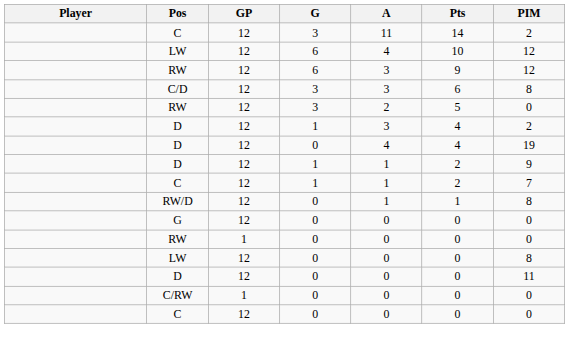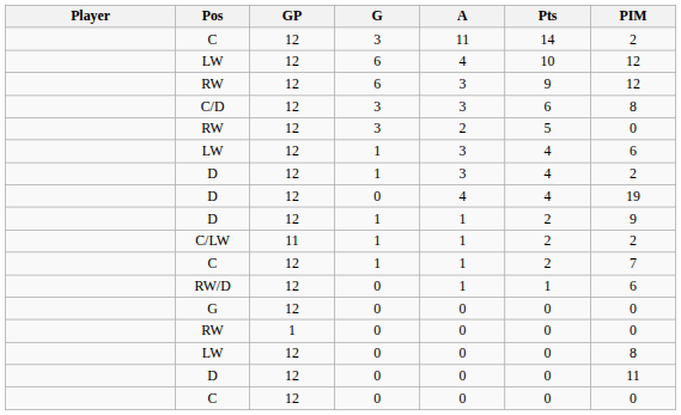+ row: LW | 12 | 1 | 3 | 4 | 6
+ row: C/LW | 11 | 1 | 1 | 2 | 2
RW/D | PIM: 8 -> 6
- row: C/RW | 1 | 0 | 0 | 0 | 0
